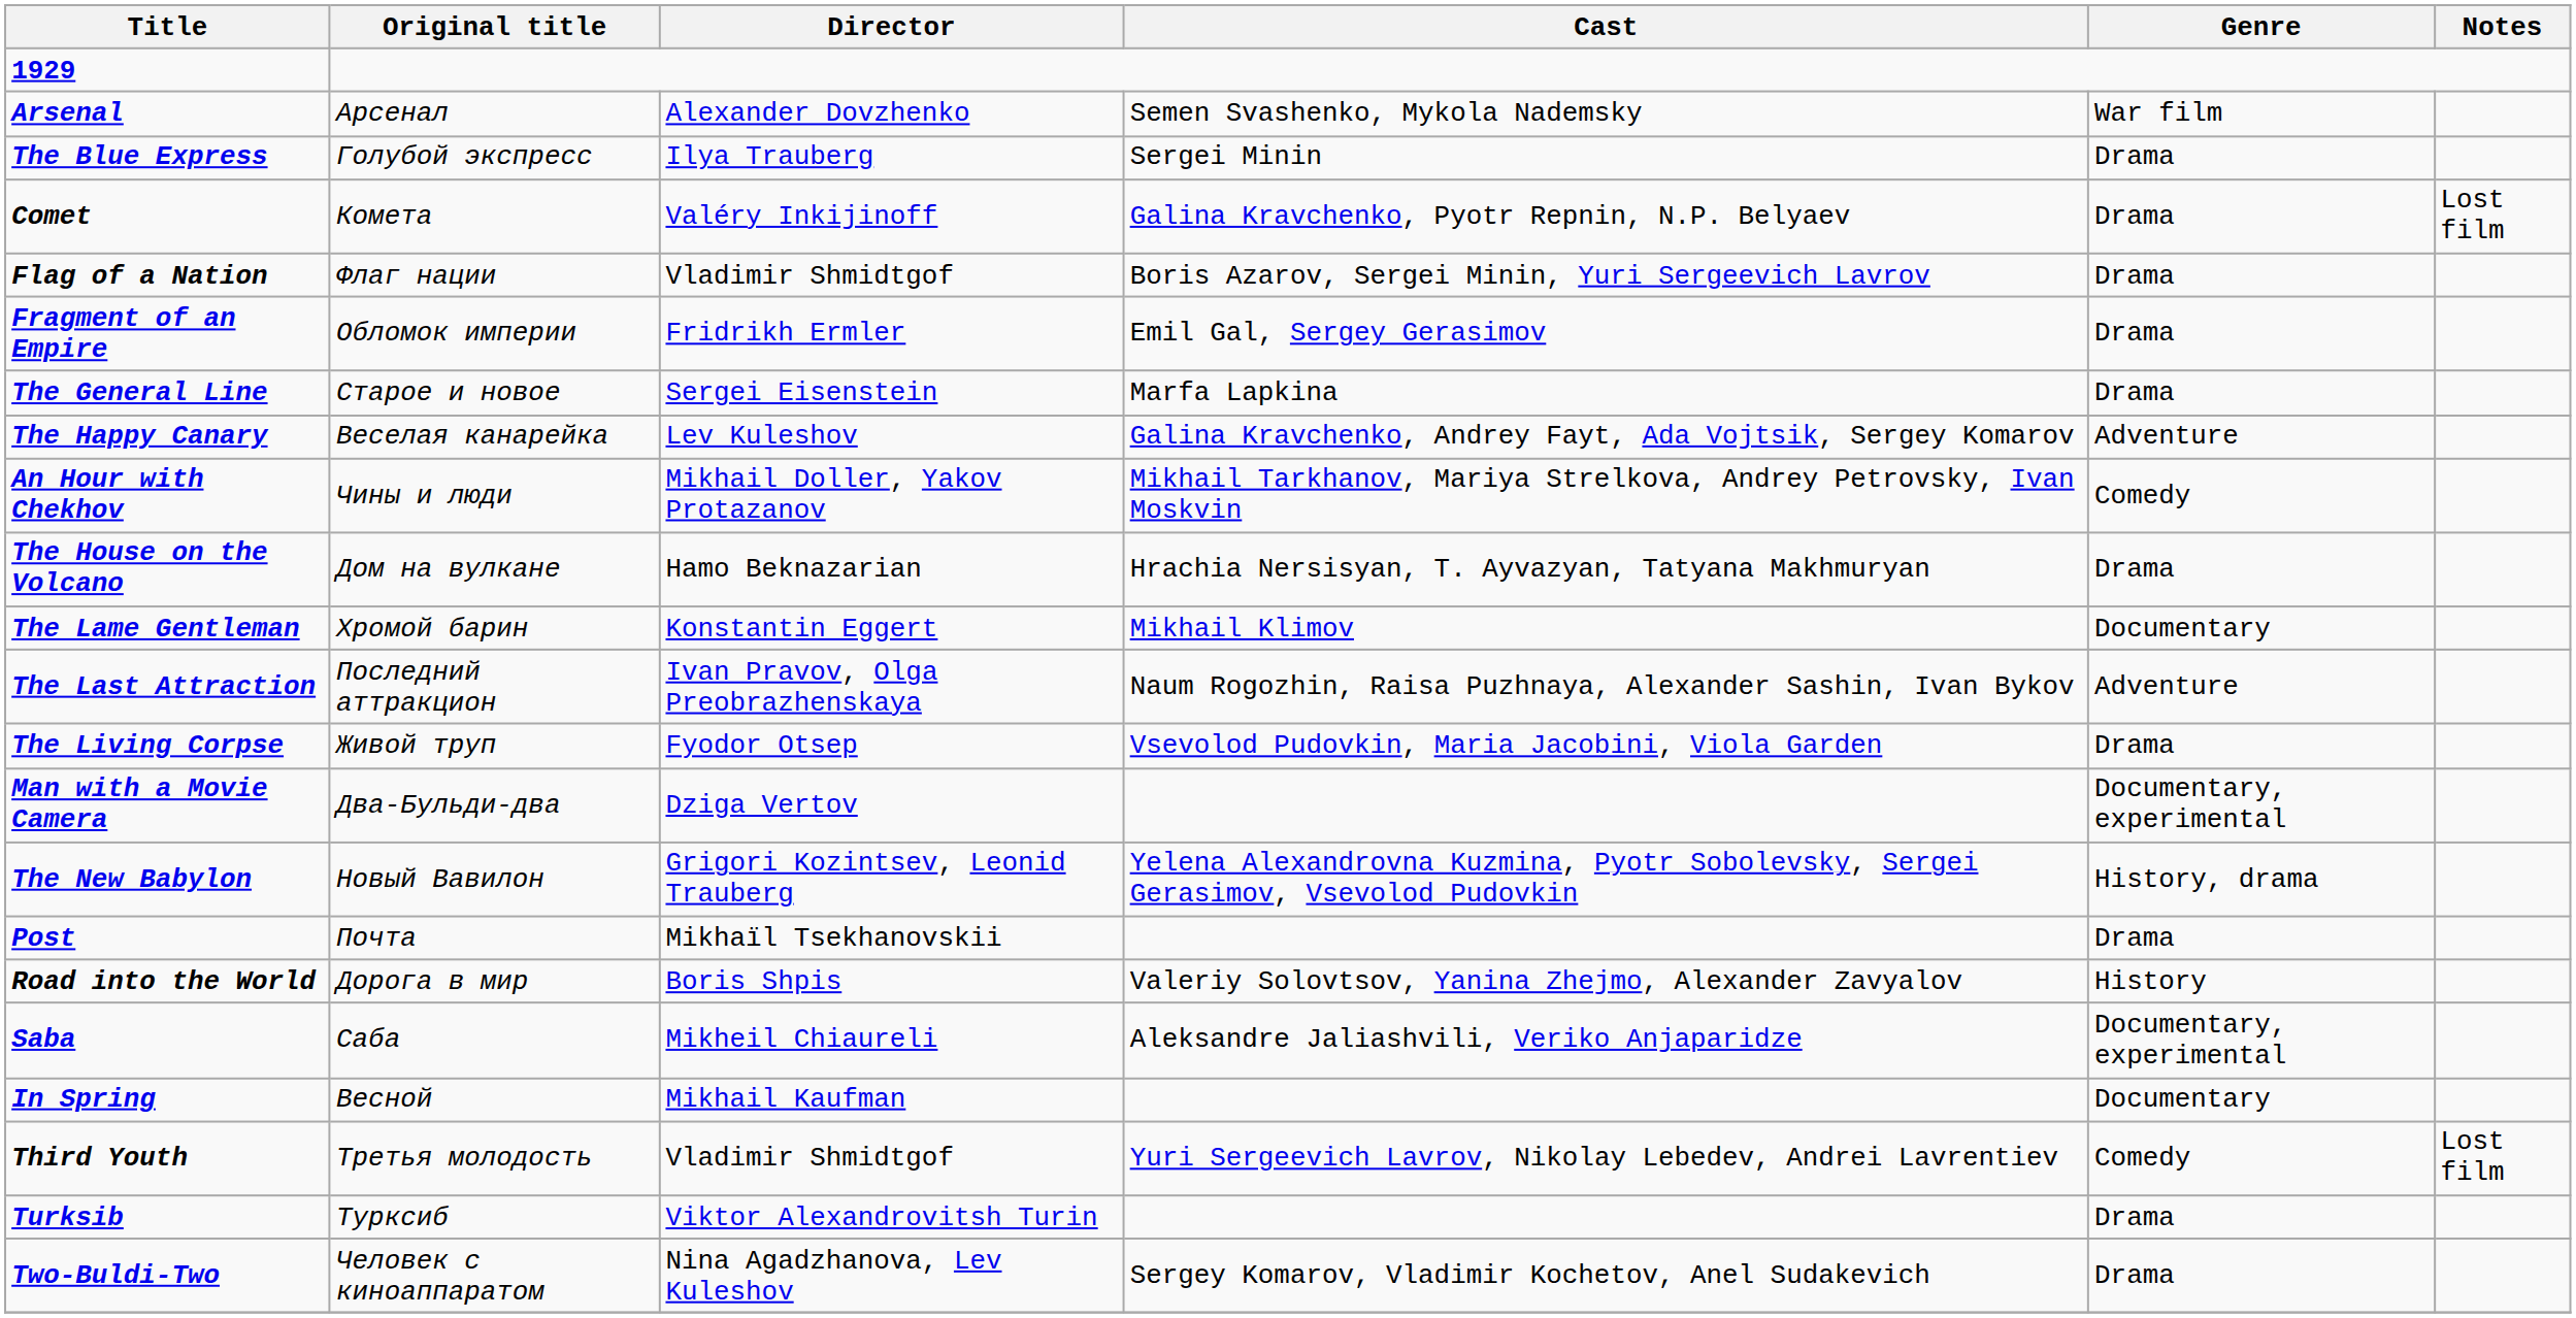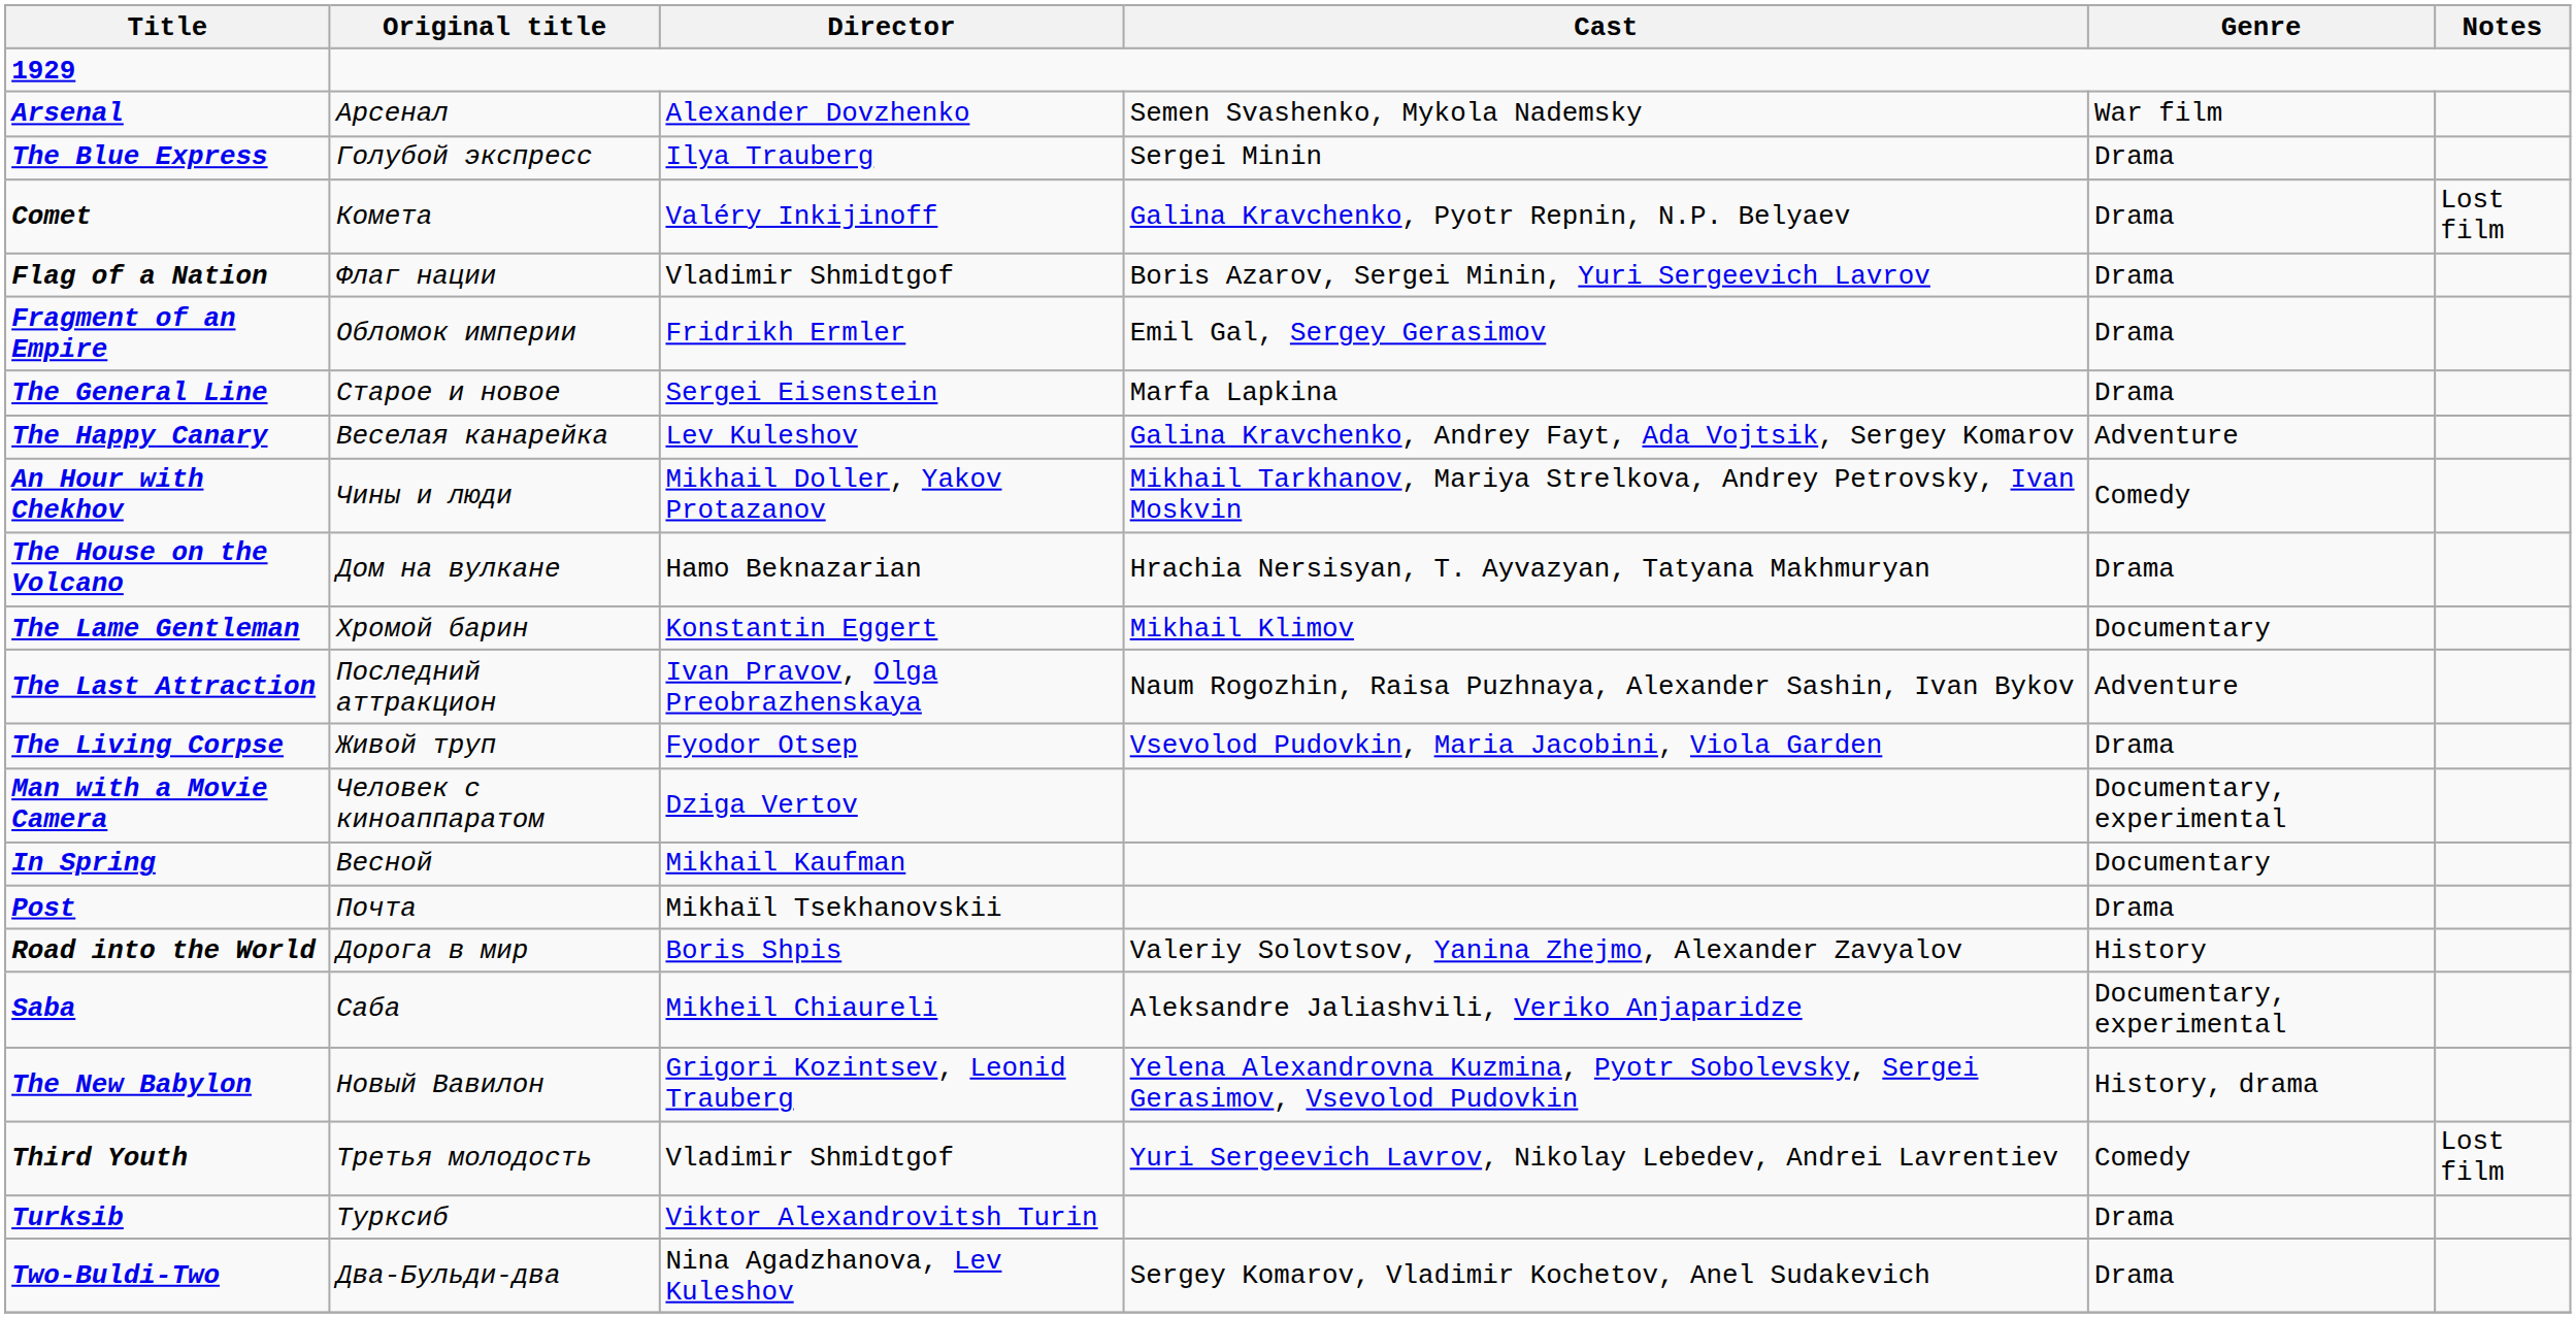Man with a Movie Camera | Original title: Два-Бульди-два -> Человек с киноаппаратом
rows swapped: The New Babylon <-> In Spring
Two-Buldi-Two | Original title: Человек с киноаппаратом -> Два-Бульди-два
